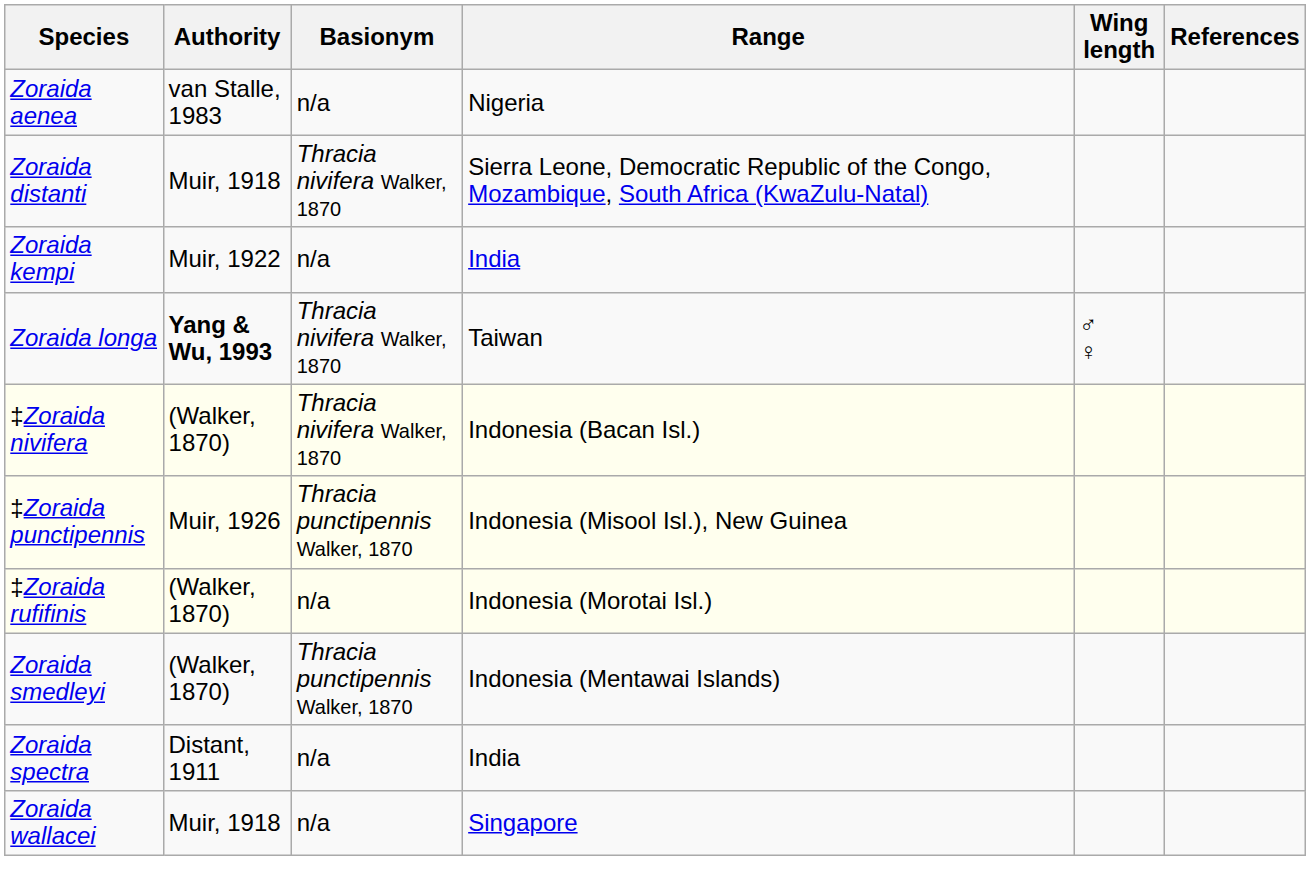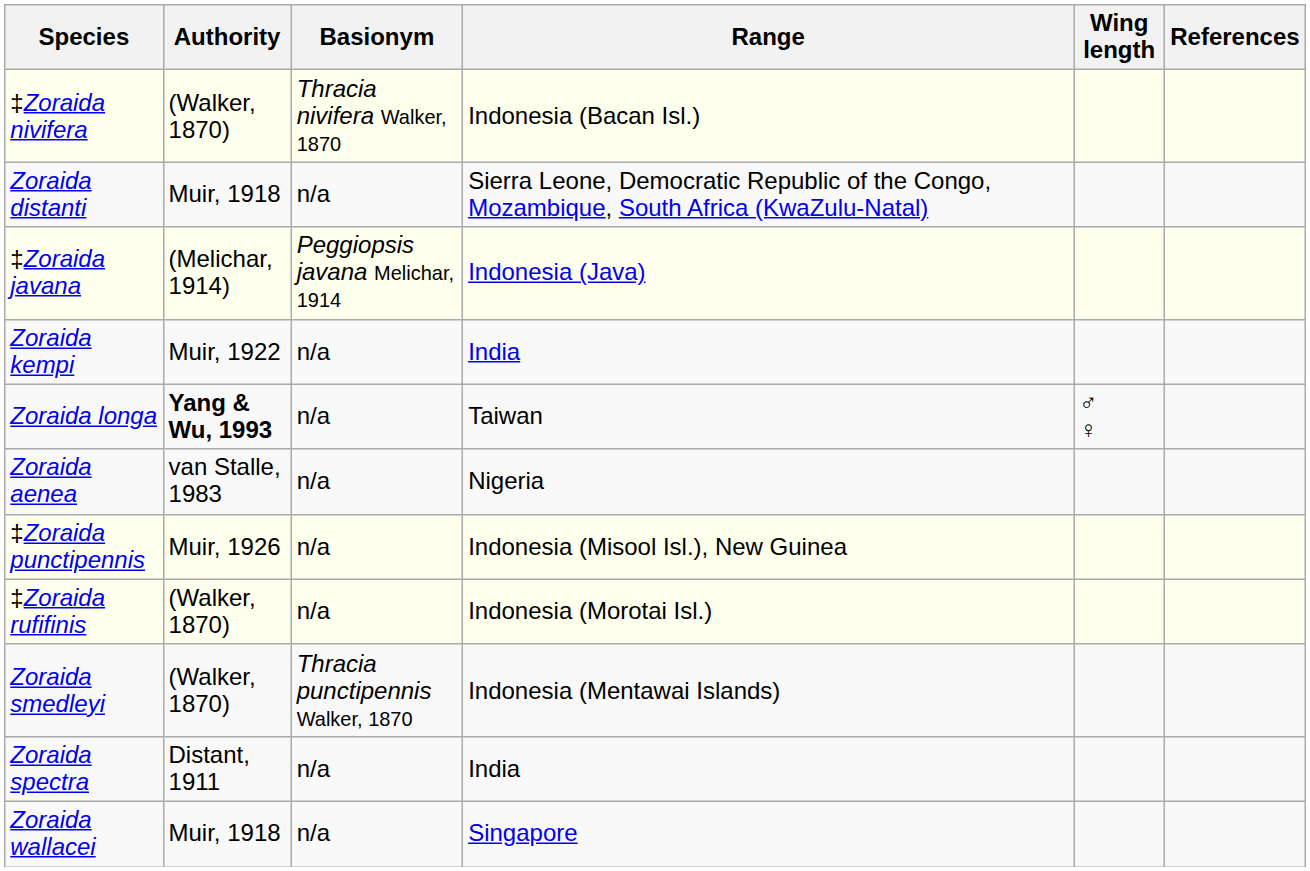rows swapped: Zoraida aenea <-> ‡Zoraida nivifera
Zoraida distanti | Basionym: Thracia nivifera Walker, 1870 -> n/a
+ row: ‡Zoraida javana | (Melichar, 1914) | Peggiopsis javana Melichar, 1914 | Indonesia (Java)
Zoraida longa | Basionym: Thracia nivifera Walker, 1870 -> n/a
‡Zoraida punctipennis | Basionym: Thracia punctipennis Walker, 1870 -> n/a
